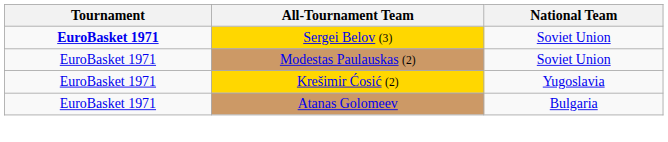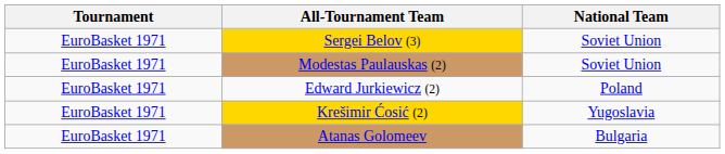Sergei Belov (3) | Tournament: bold -> normal
+ row: EuroBasket 1971 | Edward Jurkiewicz (2) | Poland
